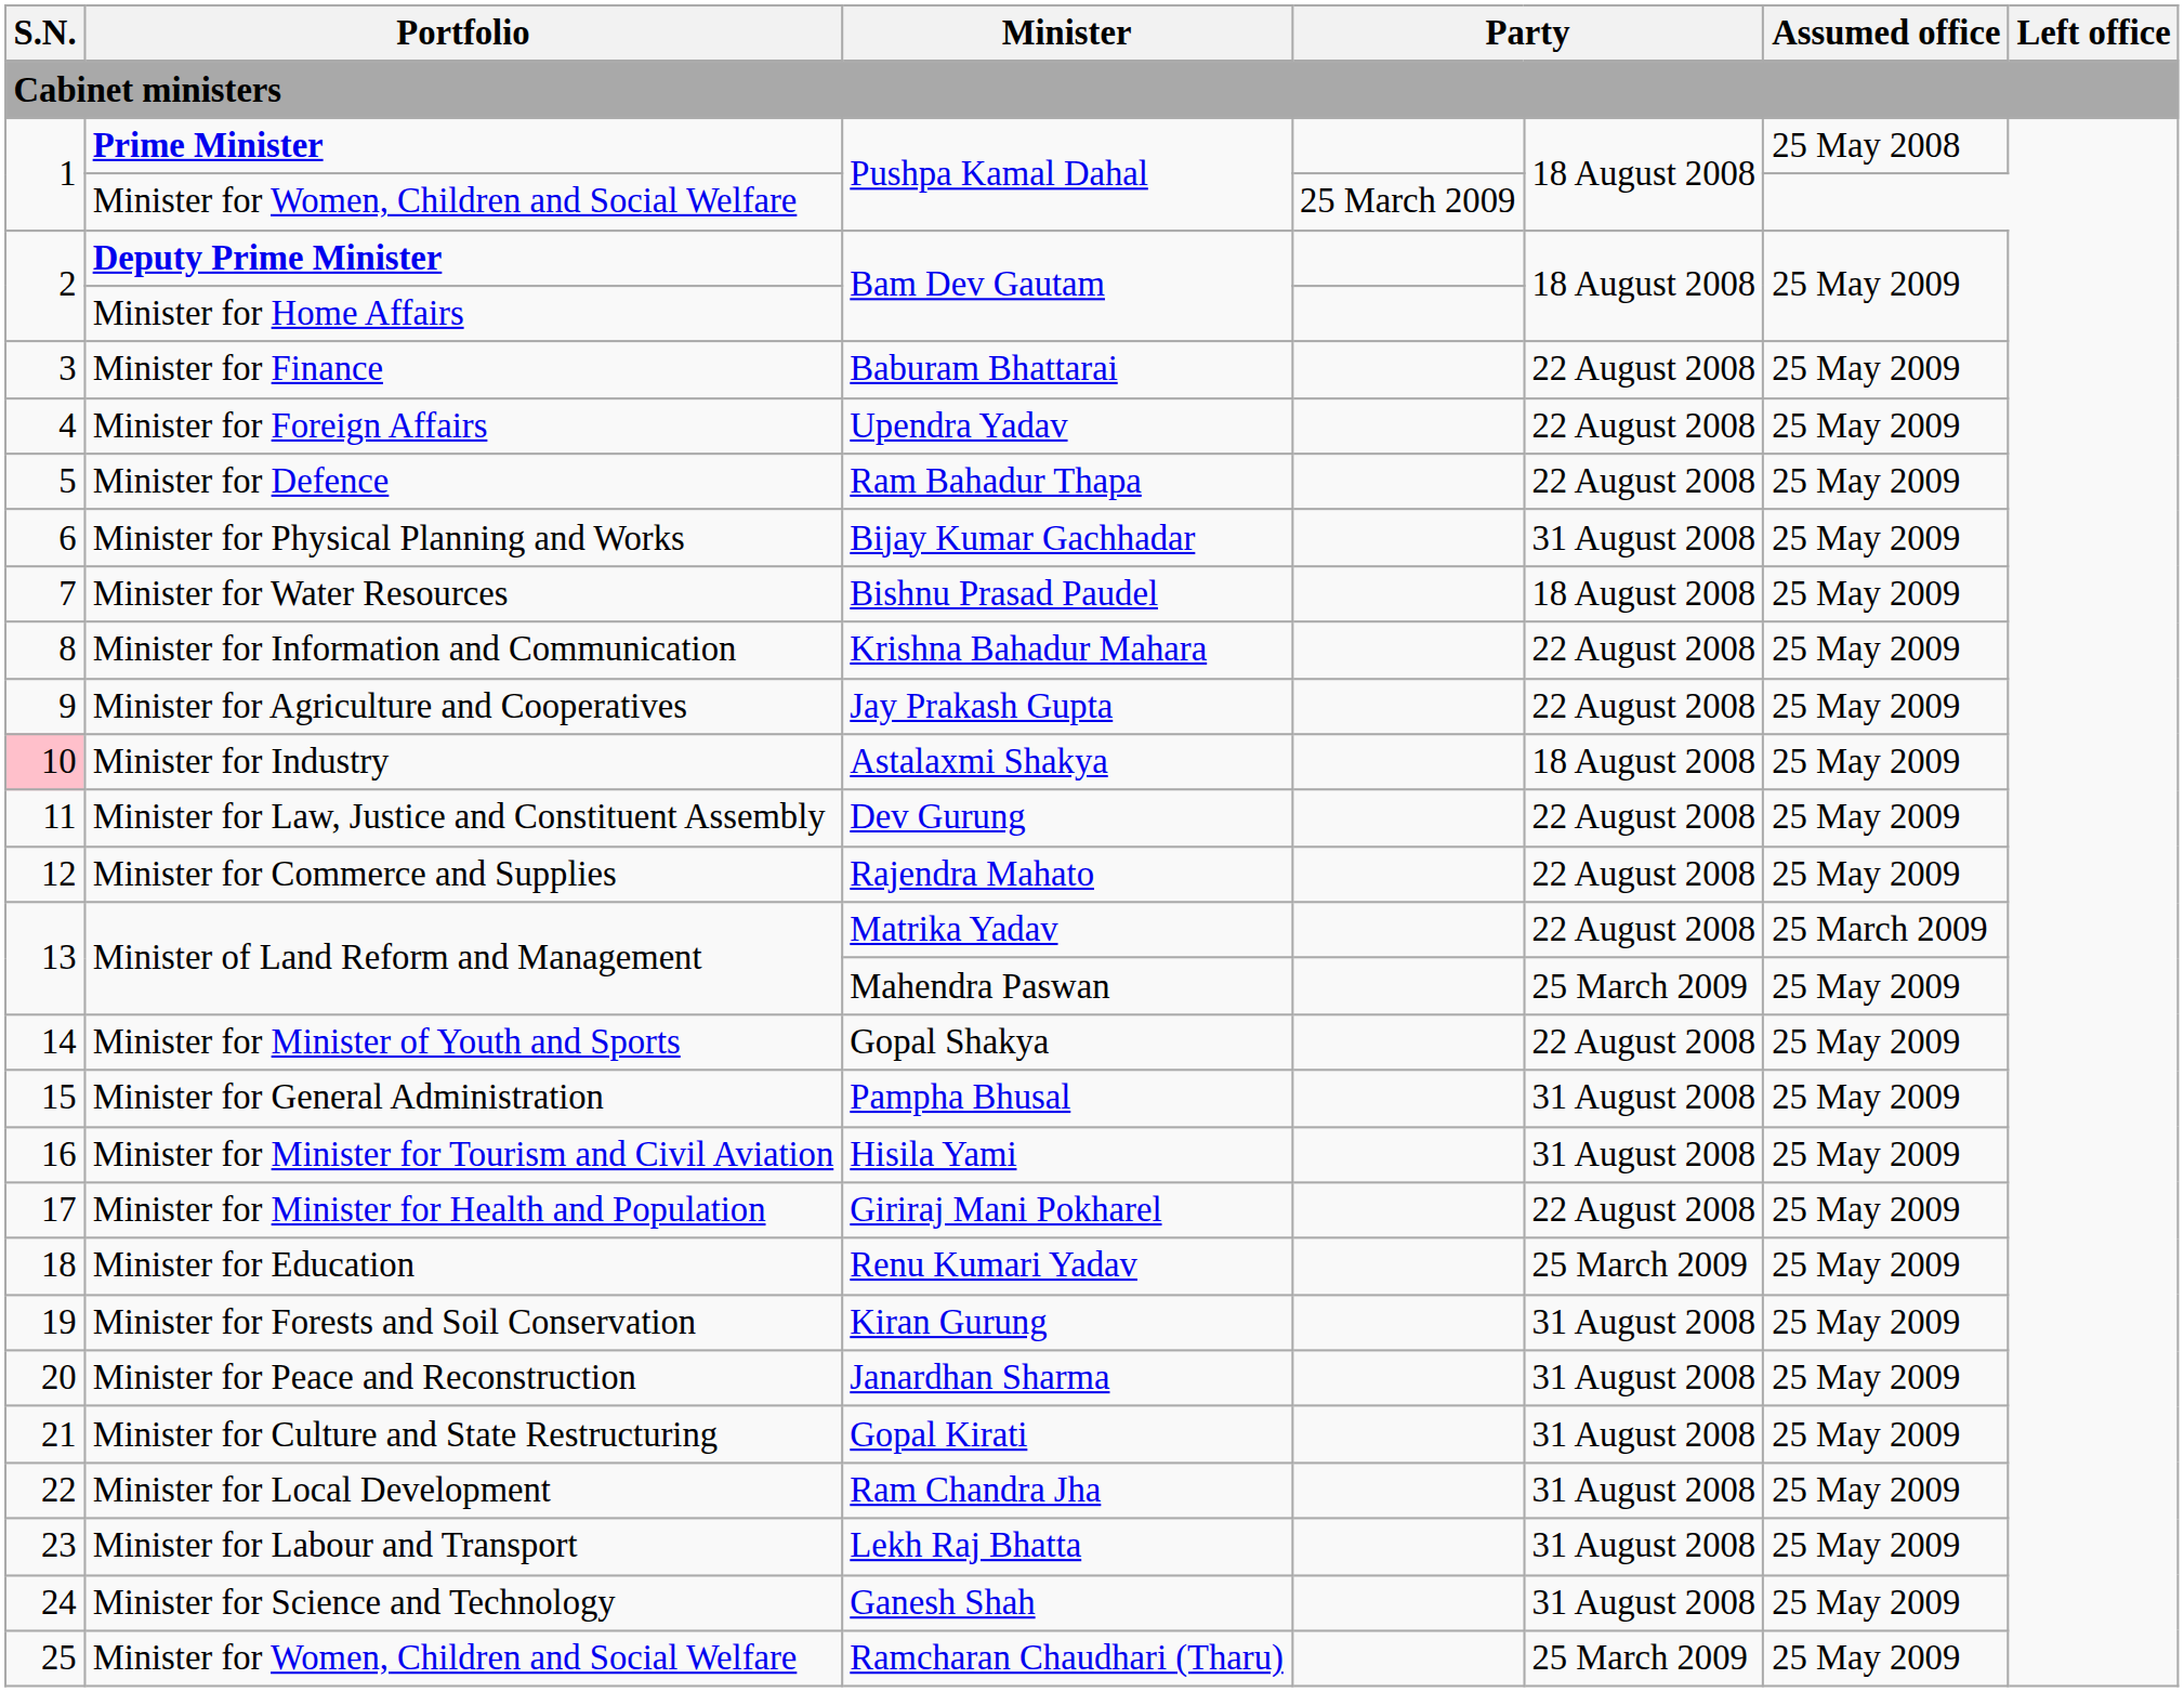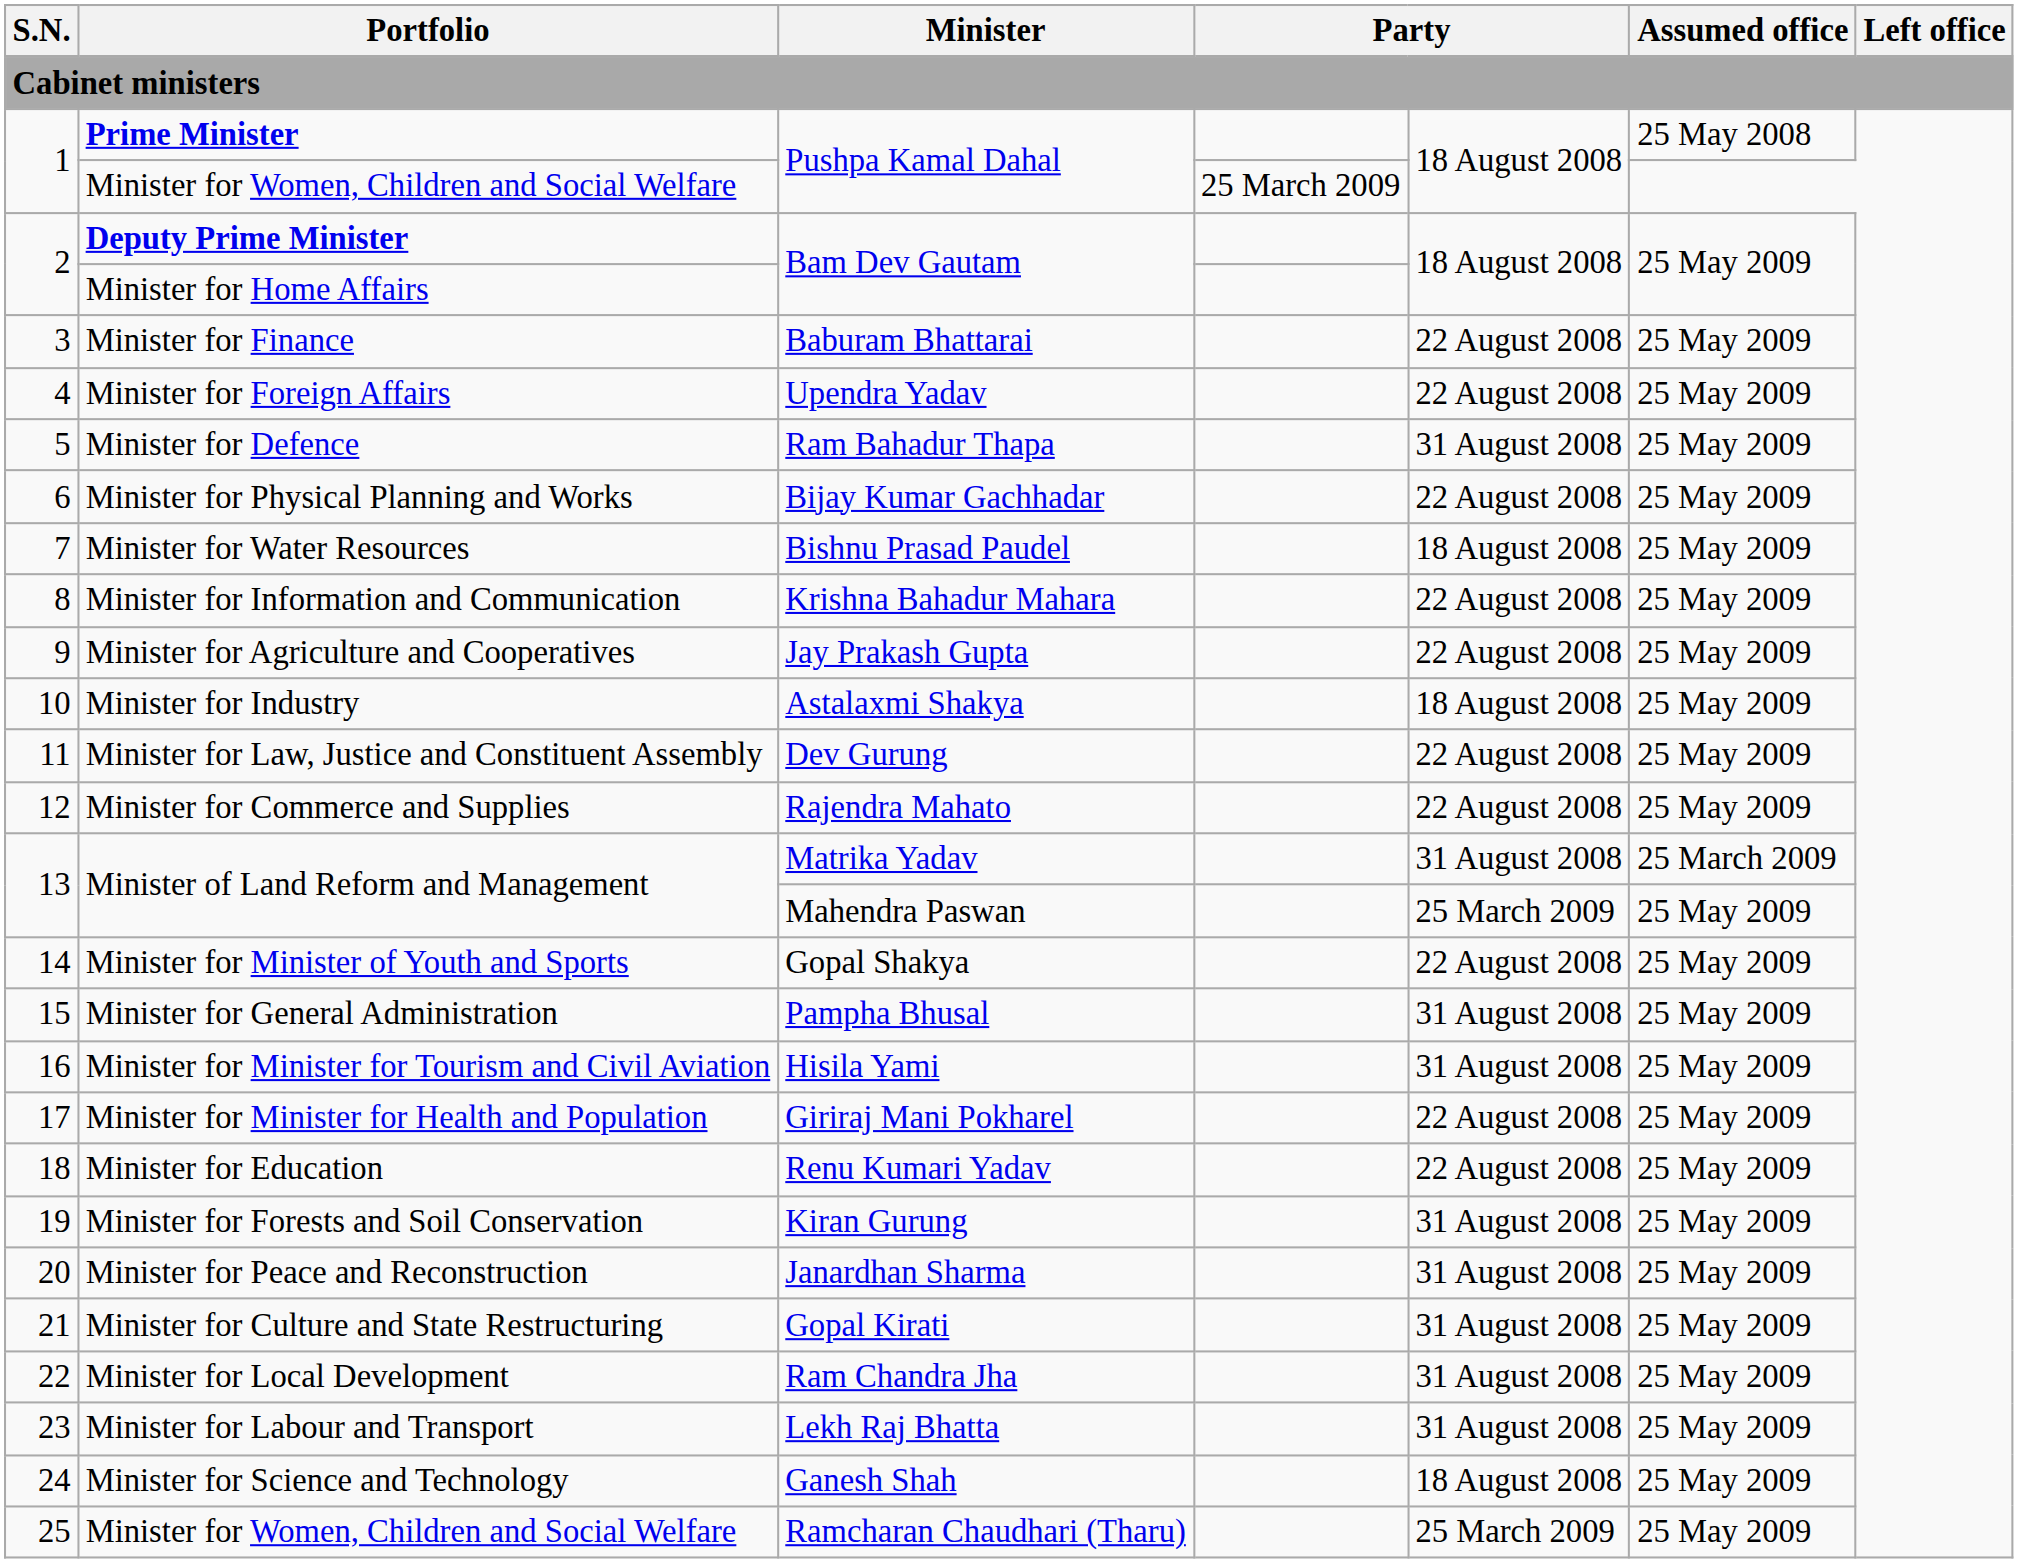Minister for Defence | column 5: 22 August 2008 -> 31 August 2008
Minister for Physical Planning and Works | column 5: 31 August 2008 -> 22 August 2008
Minister for Industry | S.N.: pink background -> no background
Minister of Land Reform and Management / Matrika Yadav | column 5: 22 August 2008 -> 31 August 2008
Minister for Education | column 5: 25 March 2009 -> 22 August 2008
Minister for Science and Technology | column 5: 31 August 2008 -> 18 August 2008
